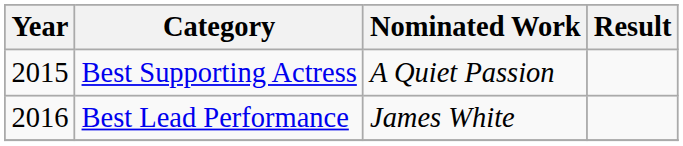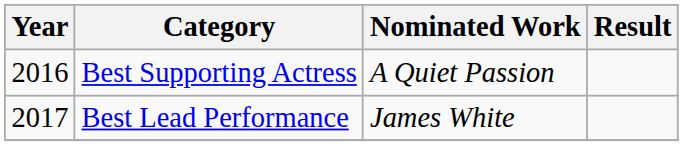Best Supporting Actress | Year: 2015 -> 2016
Best Lead Performance | Year: 2016 -> 2017
